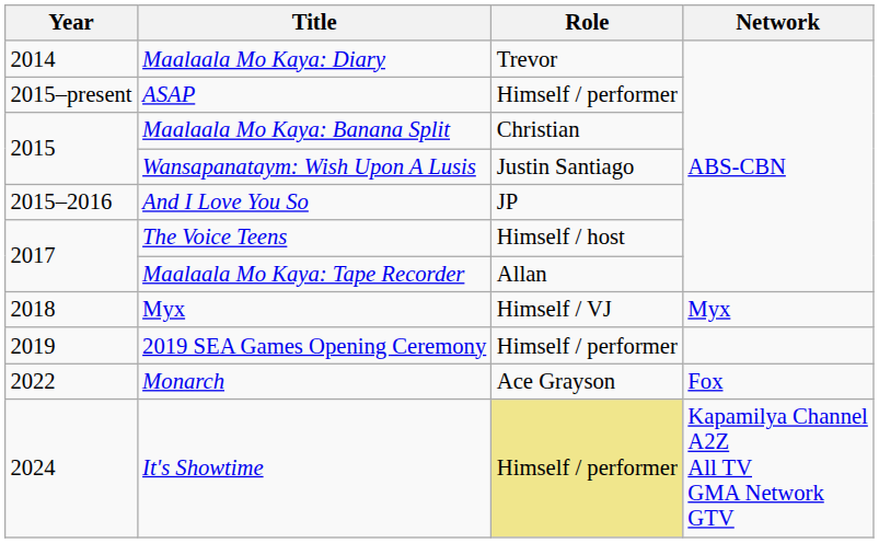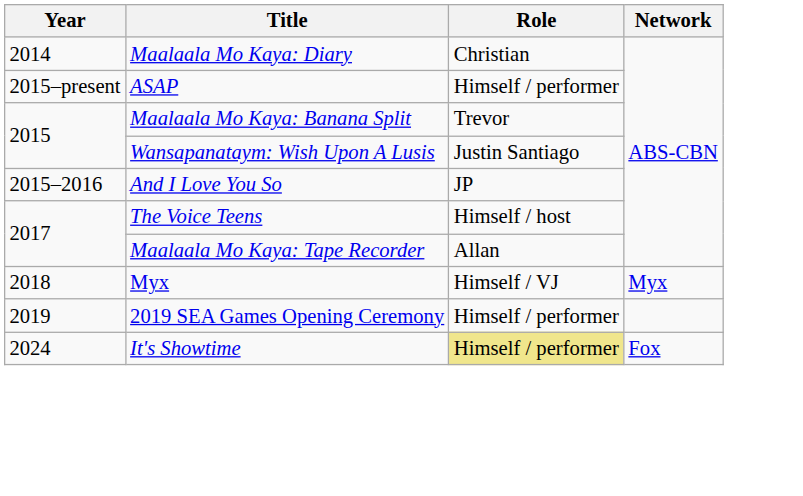Maalaala Mo Kaya: Diary | Role: Trevor -> Christian
Maalaala Mo Kaya: Banana Split | Role: Christian -> Trevor
- row: 2022 | Monarch | Ace Grayson | Fox
It's Showtime | Network: Kapamilya Channel A2Z All TV GMA Network GTV -> Fox
